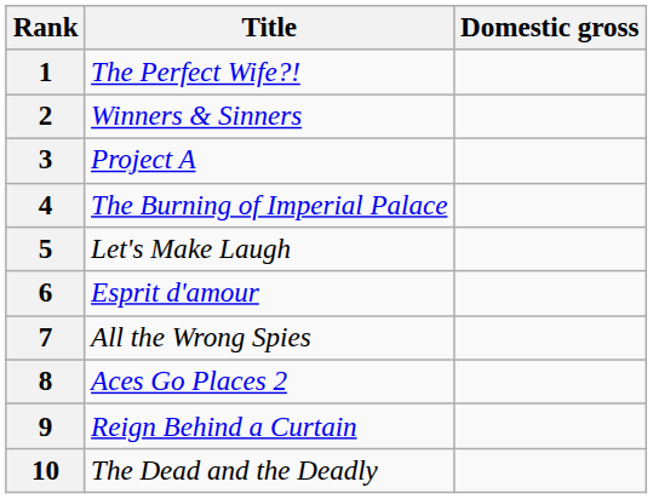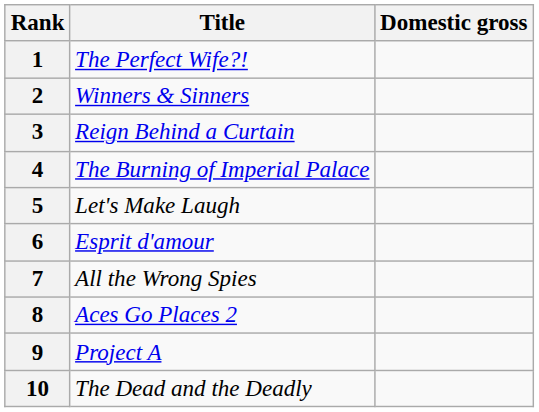3 | Title: Project A -> Reign Behind a Curtain
9 | Title: Reign Behind a Curtain -> Project A
